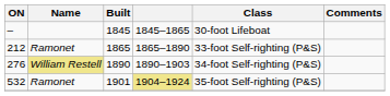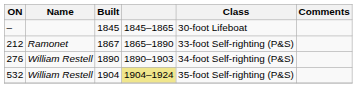212 | Built: 1865 -> 1867
276 | Name: khaki background -> no background
532 | Name: Ramonet -> William Restell
532 | Built: 1901 -> 1904
